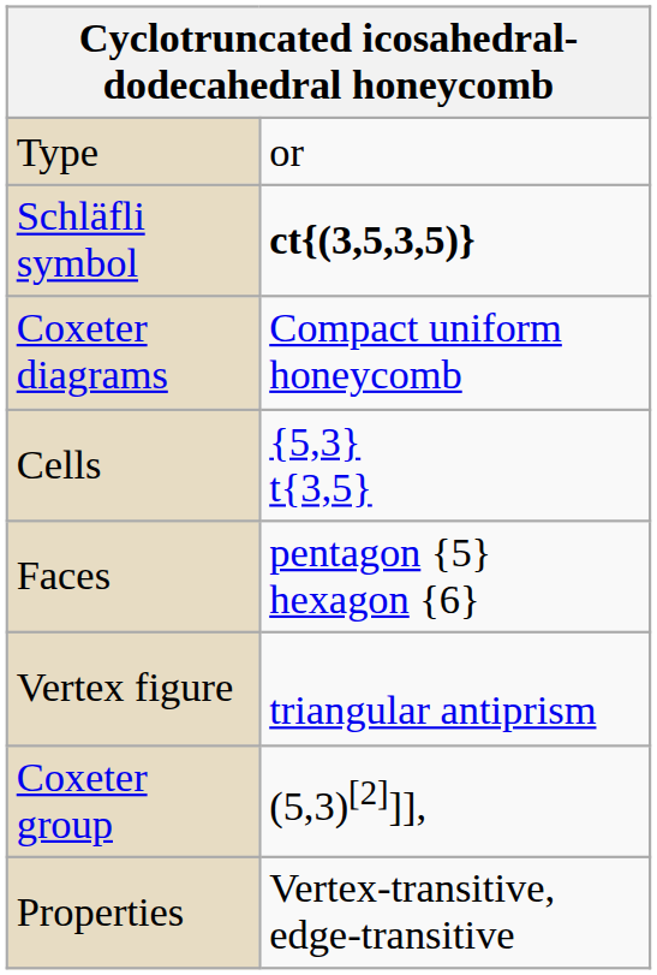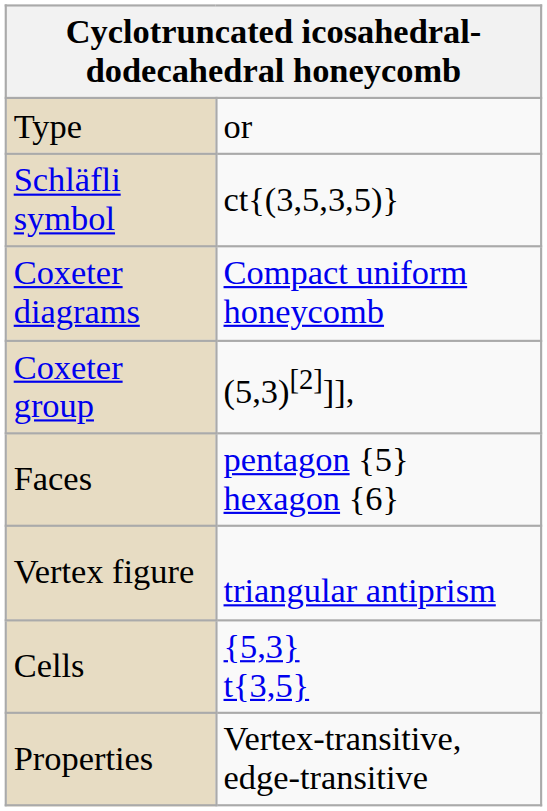Schläfli symbol | column 2: bold -> normal
rows swapped: Cells <-> Coxeter group
